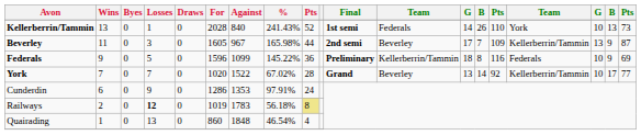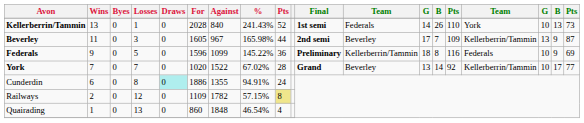Cunderdin | Losses: 9 -> 8
Cunderdin | Draws: no background -> paleturquoise background
Cunderdin | For: 1286 -> 1886
Cunderdin | Against: 1353 -> 1355
Cunderdin | %: 97.91% -> 94.91%
Railways | Losses: bold -> normal
Railways | For: 1019 -> 1109
Railways | Against: 1783 -> 1782
Railways | %: 56.18% -> 57.15%
